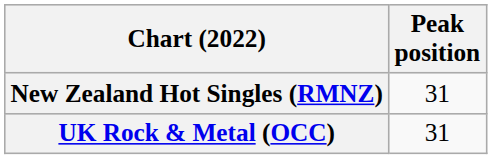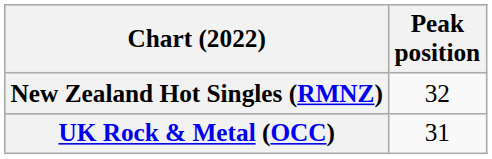New Zealand Hot Singles (RMNZ) | Peak position: 31 -> 32
